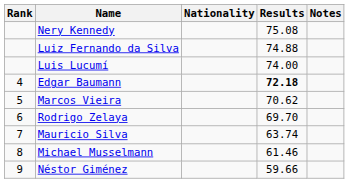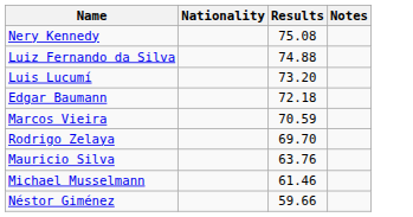- column: Rank | 4 | 5 | 6 | 7 | 8 | 9
Luis Lucumí | Results: 74.00 -> 73.20
Edgar Baumann | Results: bold -> normal
Marcos Vieira | Results: 70.62 -> 70.59
Mauricio Silva | Results: 63.74 -> 63.76
